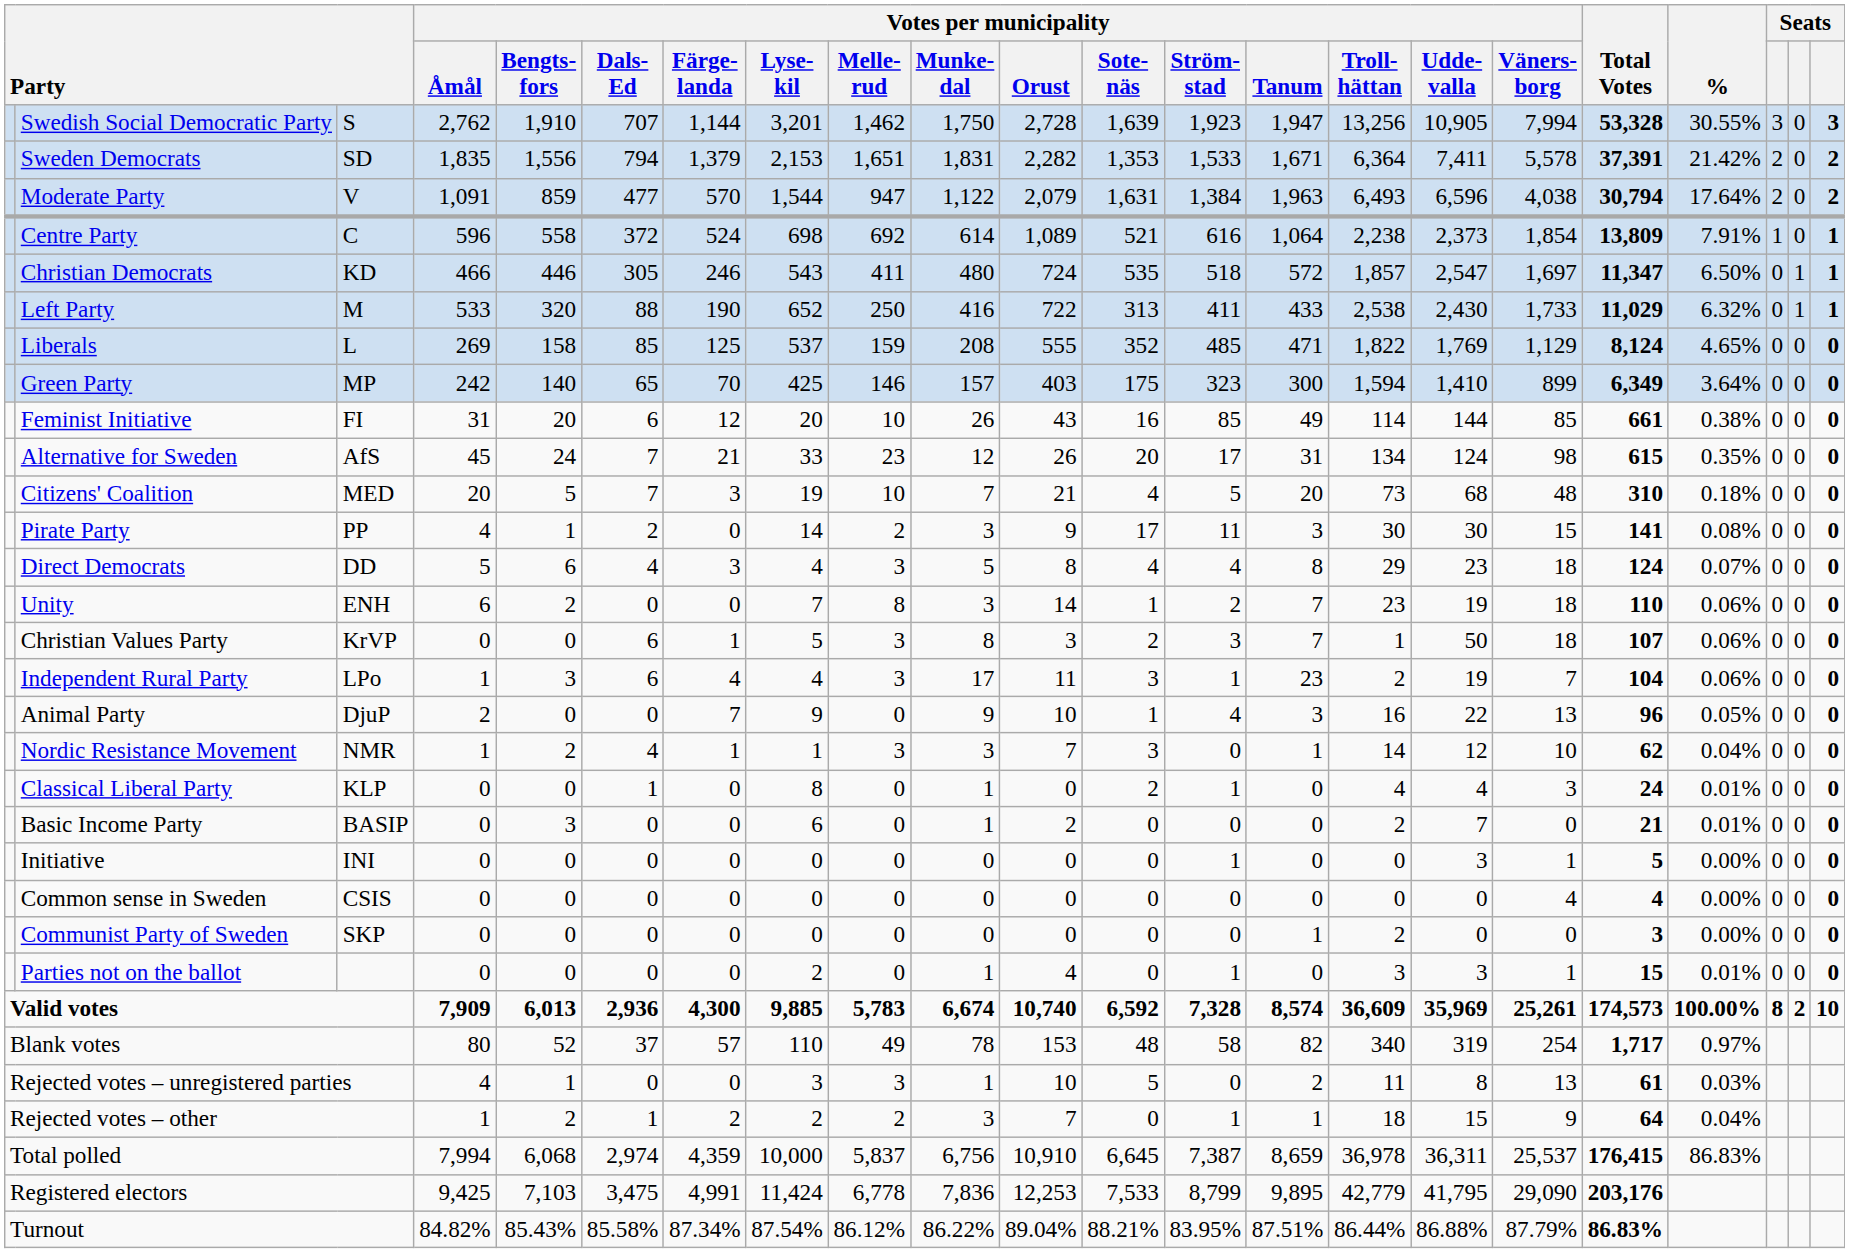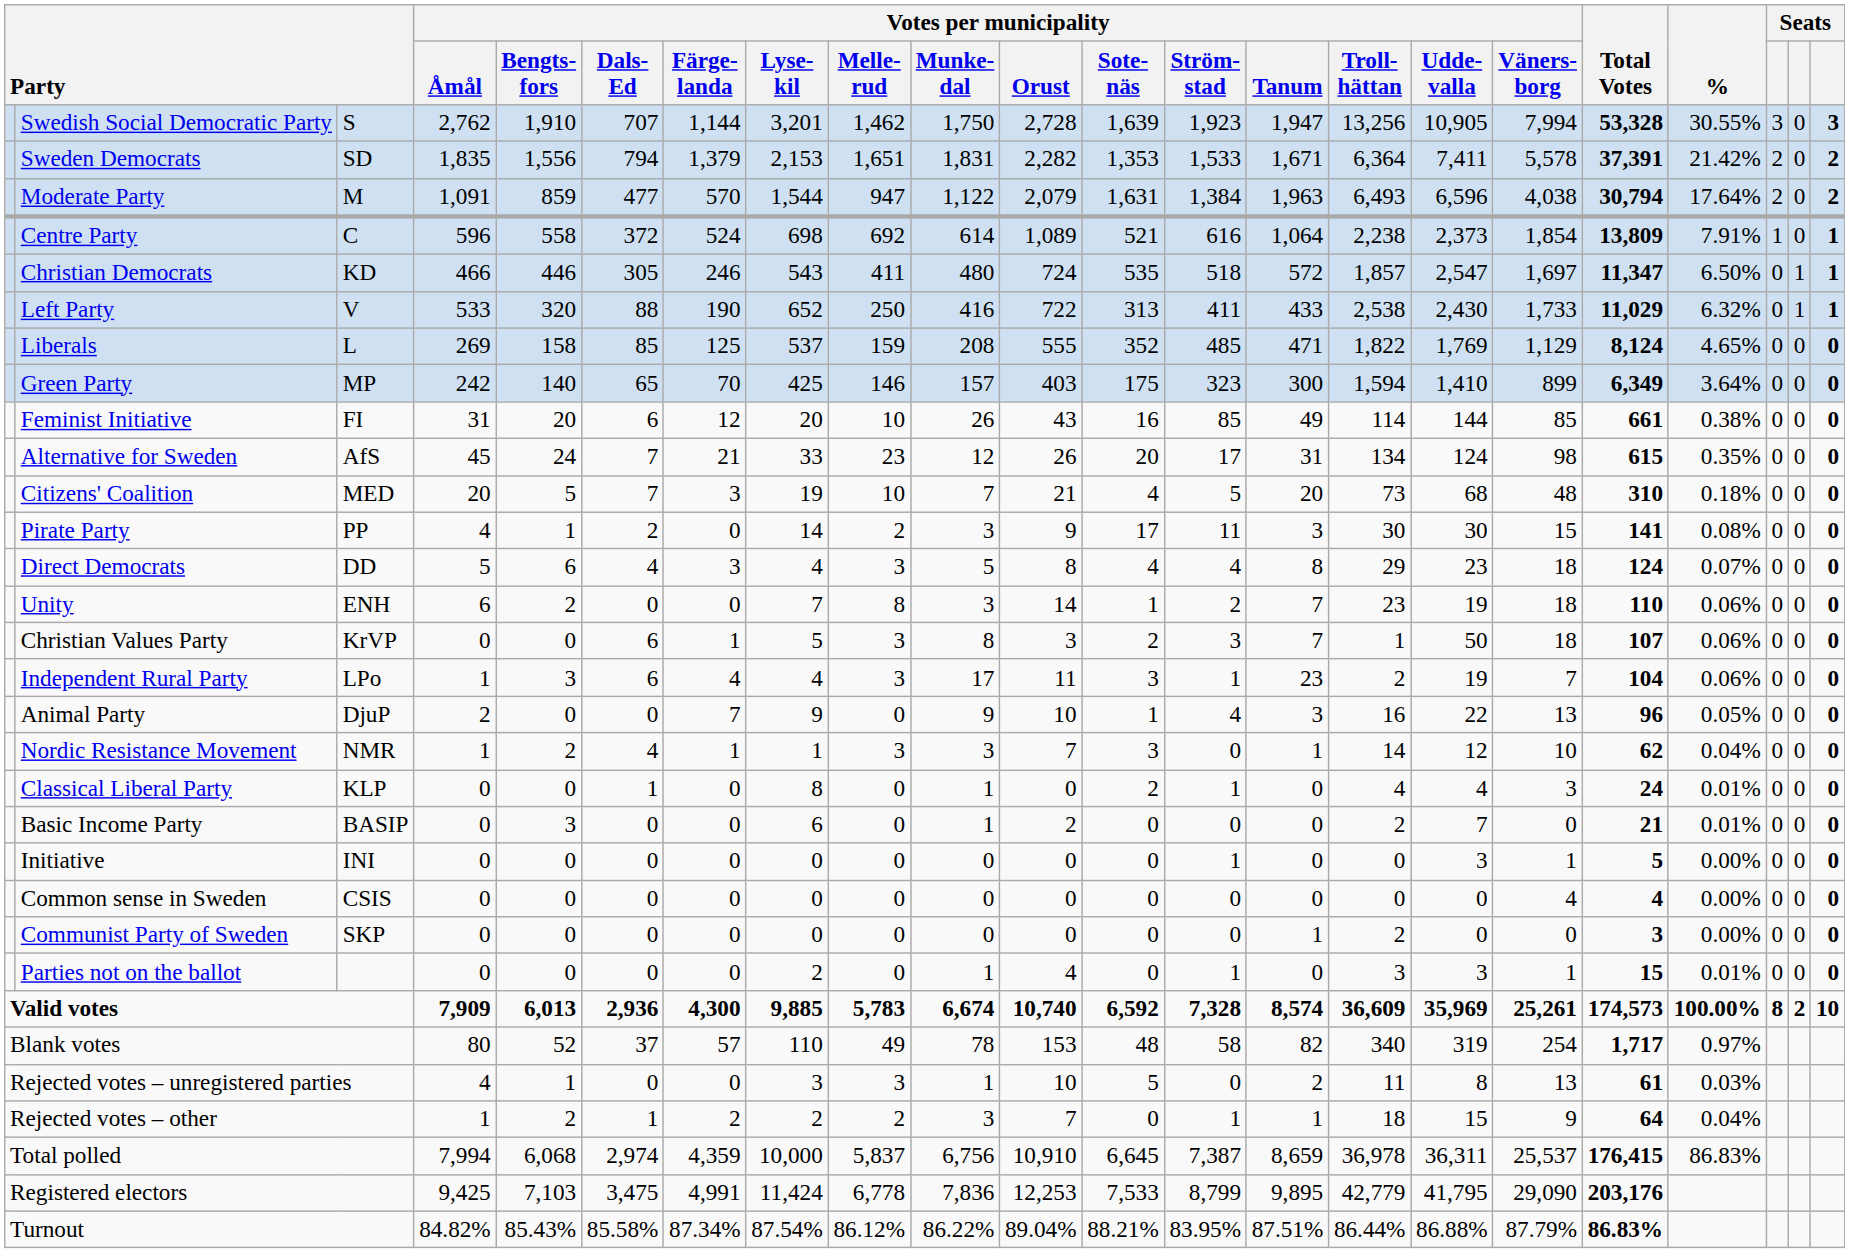Moderate Party | column 3: V -> M
Left Party | column 3: M -> V
